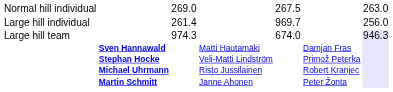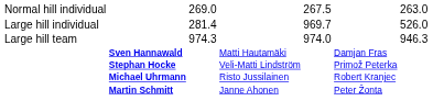Large hill individual | column 3: 261.4 -> 281.4
Large hill individual | column 7: 256.0 -> 526.0
Large hill team | column 5: 674.0 -> 974.0
Large hill team | column 7: lavender background -> no background
